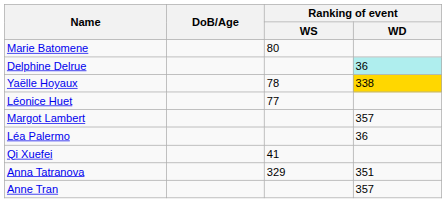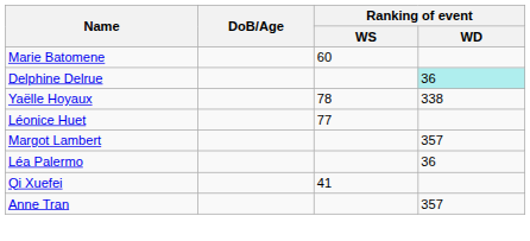Marie Batomene | Ranking of event / WS: 80 -> 60
Yaëlle Hoyaux | Ranking of event / WD: gold background -> no background
- row: Anna Tatranova | 329 | 351
